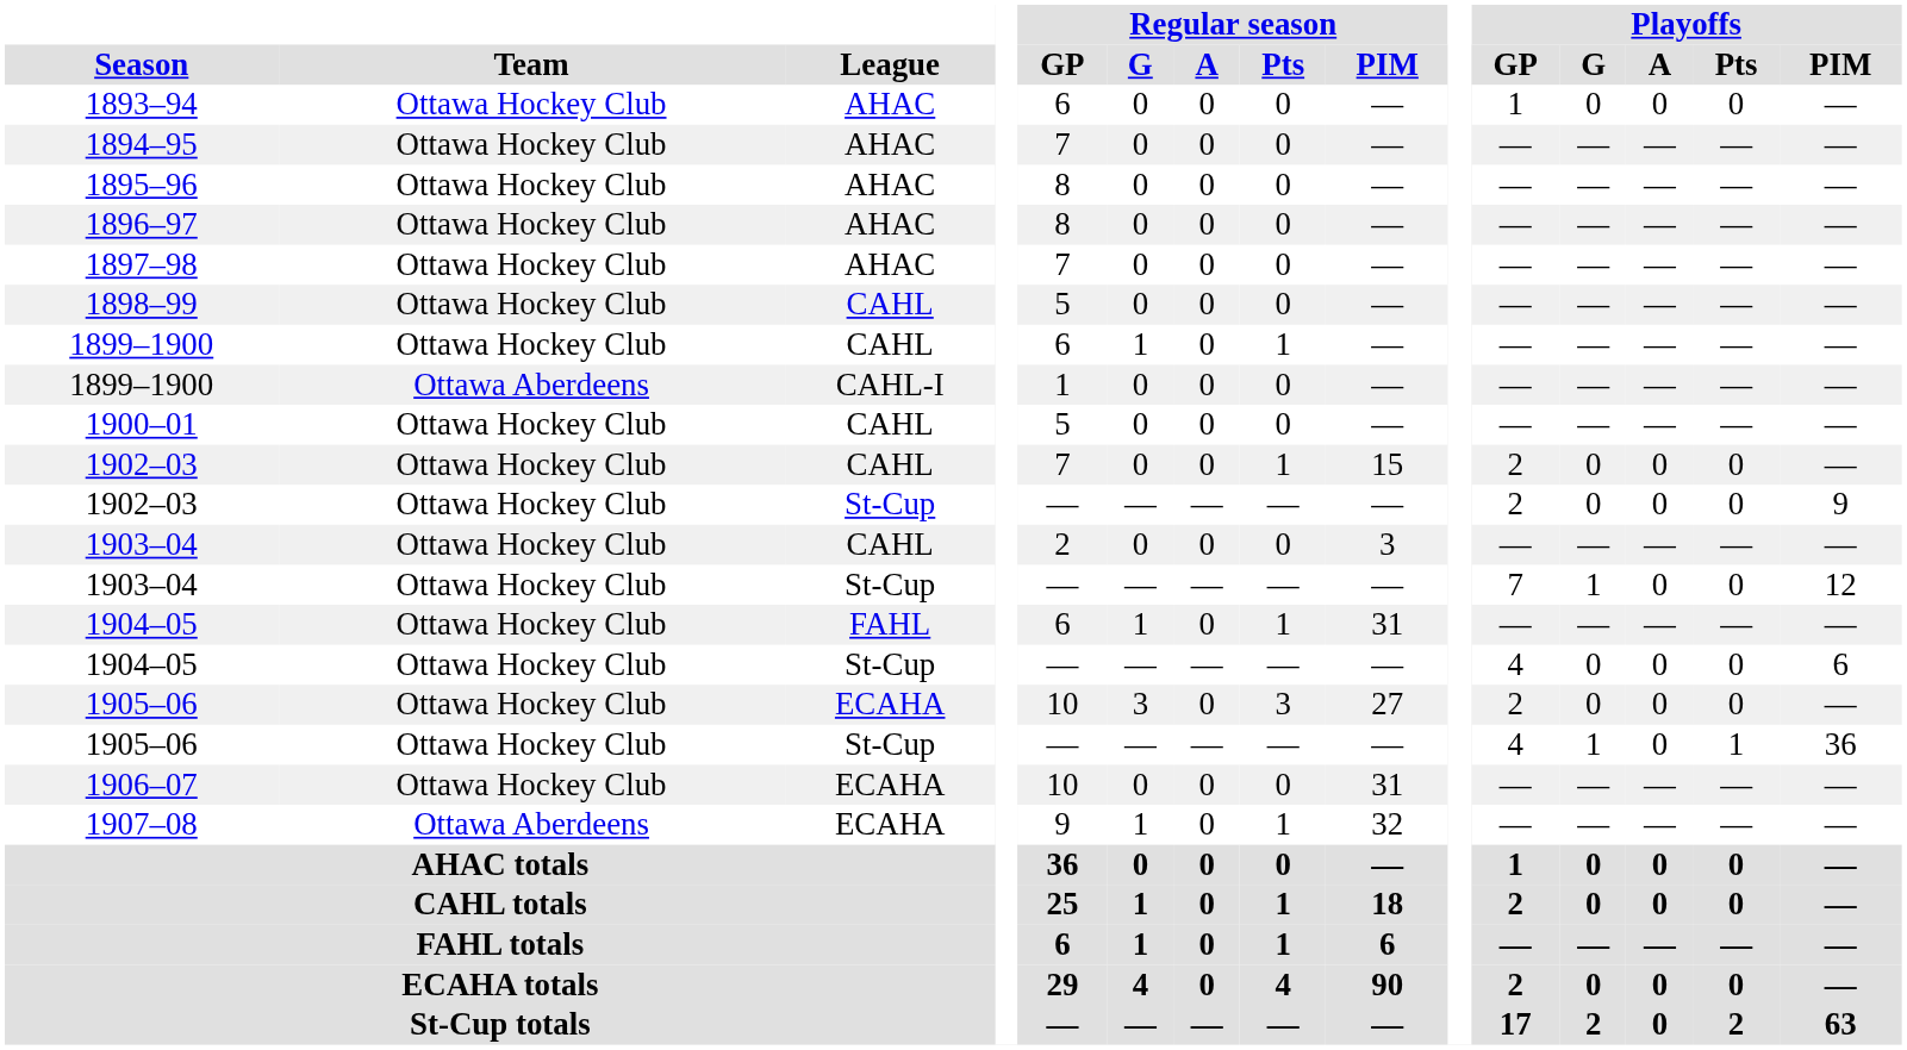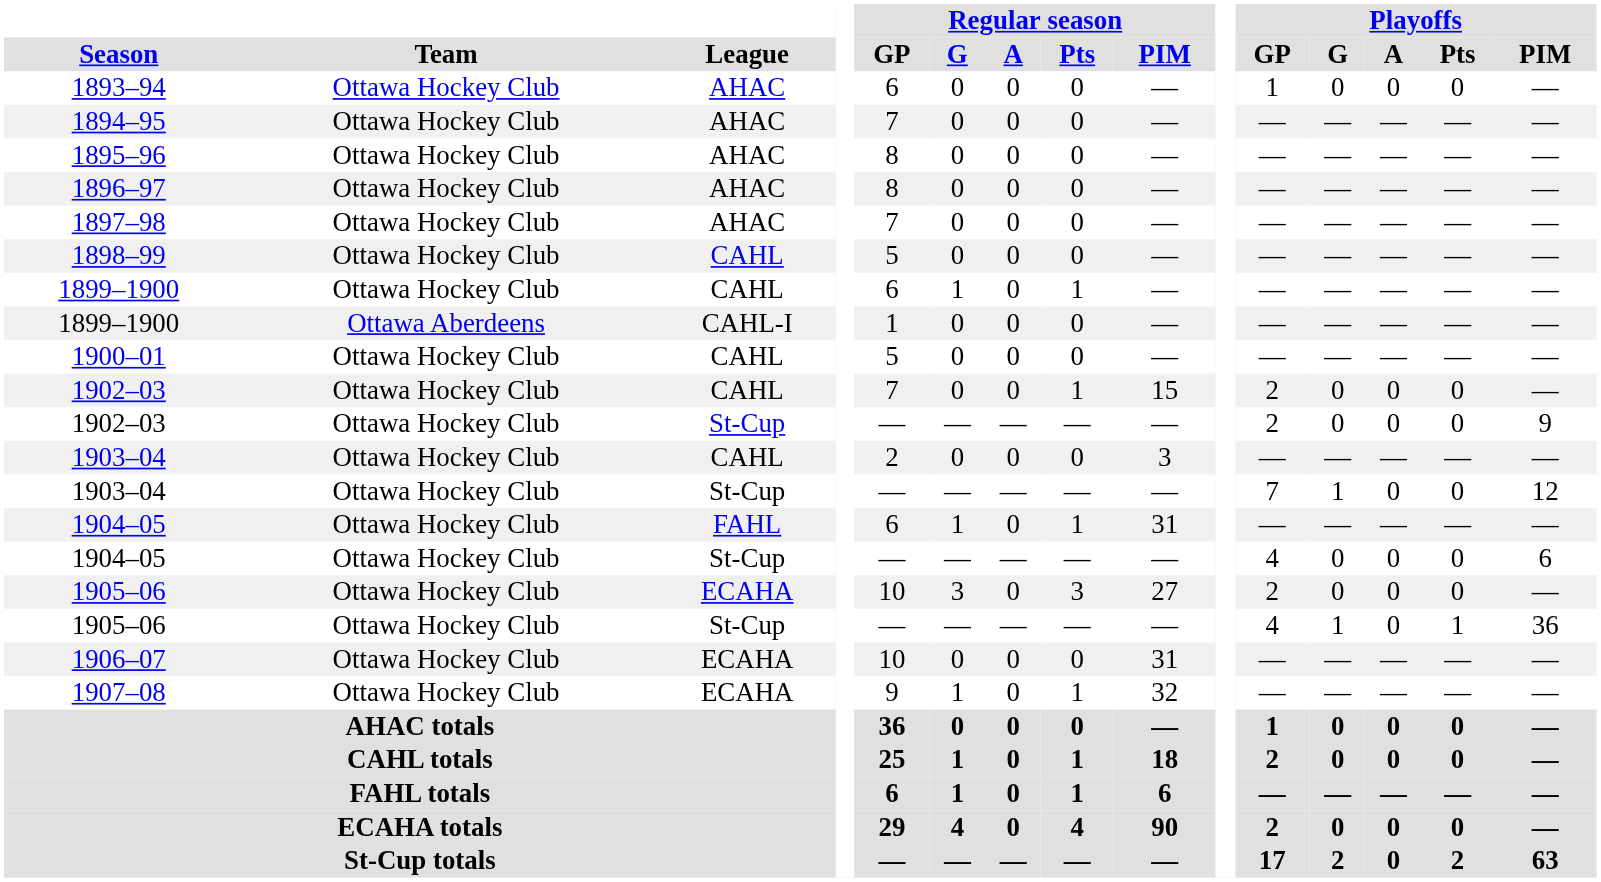1907–08 | Team: Ottawa Aberdeens -> Ottawa Hockey Club
